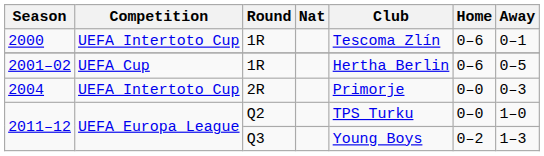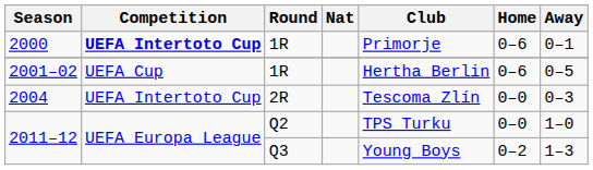2000 | Competition: normal -> bold
2000 | Club: Tescoma Zlín -> Primorje
2004 | Club: Primorje -> Tescoma Zlín
